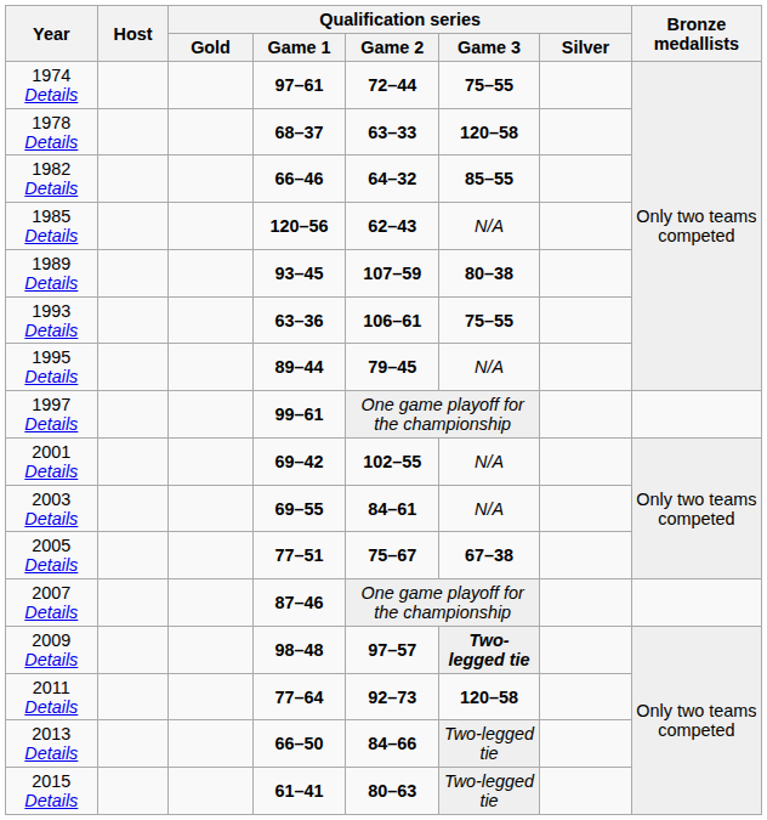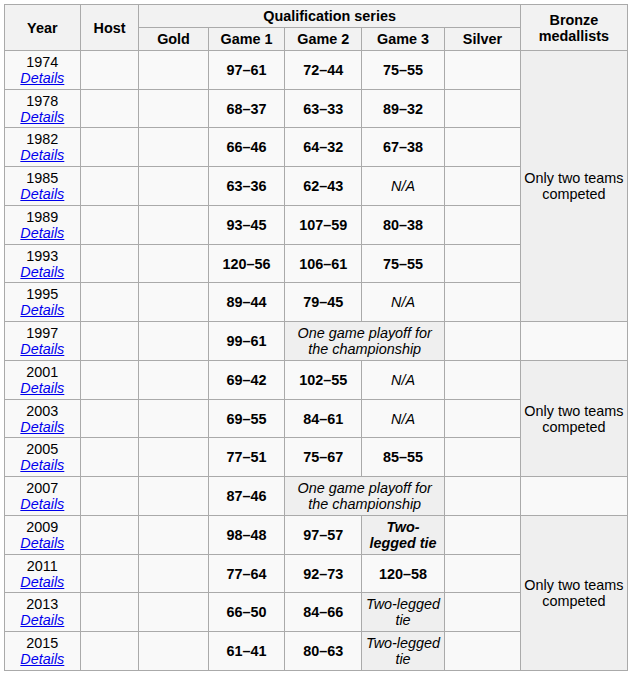1978 Details | Qualification series / Game 3: 120–58 -> 89–32
1982 Details | Qualification series / Game 3: 85–55 -> 67–38
1985 Details | Qualification series / Game 1: 120–56 -> 63–36
1993 Details | Qualification series / Game 1: 63–36 -> 120–56
2005 Details | Qualification series / Game 3: 67–38 -> 85–55
